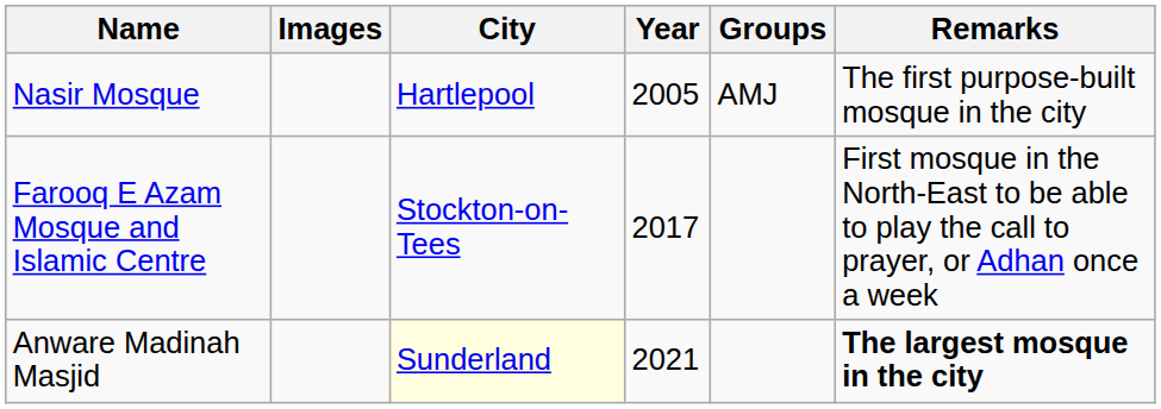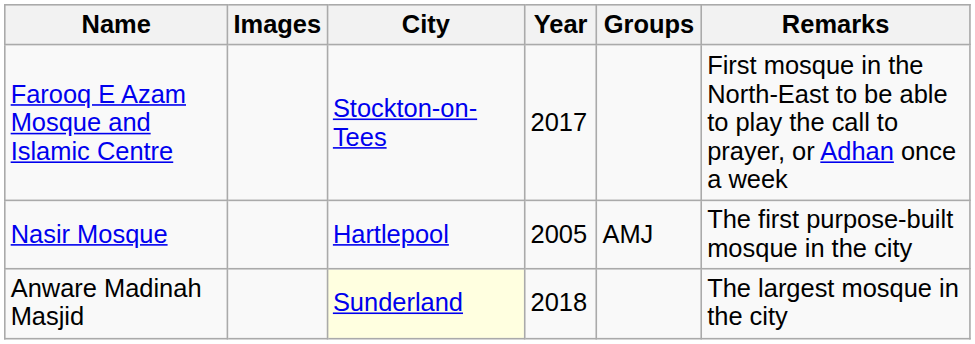rows swapped: Nasir Mosque <-> Farooq E Azam Mosque and Islamic Centre
Anware Madinah Masjid | Year: 2021 -> 2018
Anware Madinah Masjid | Remarks: bold -> normal
